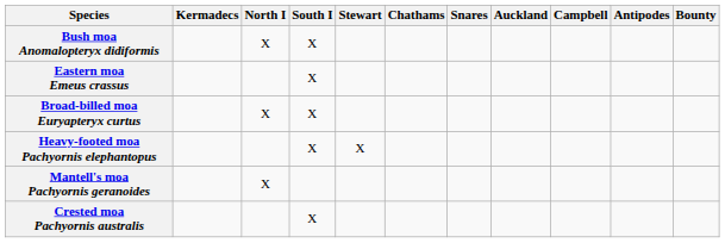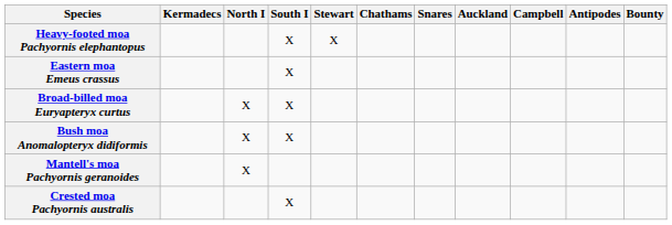rows swapped: Bush moa Anomalopteryx didiformis <-> Heavy-footed moa Pachyornis elephantopus
